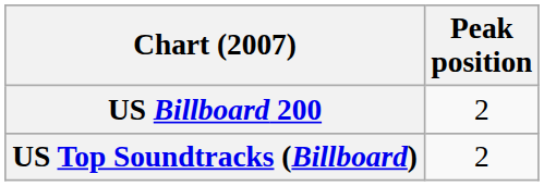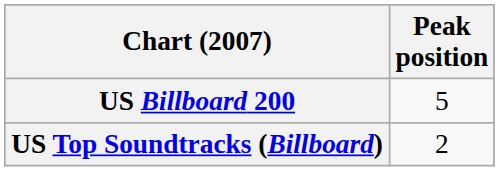US Billboard 200 | Peak position: 2 -> 5
